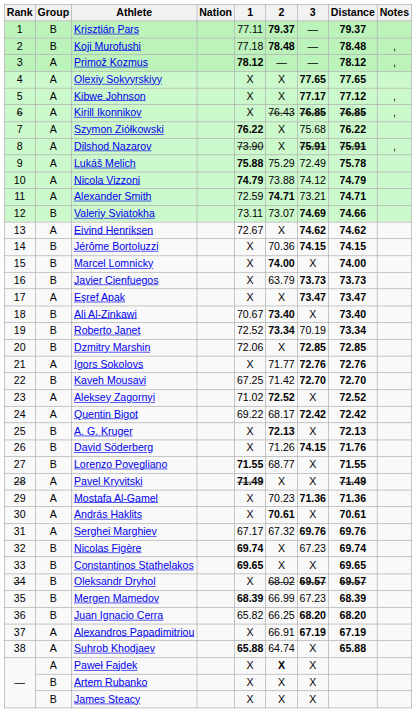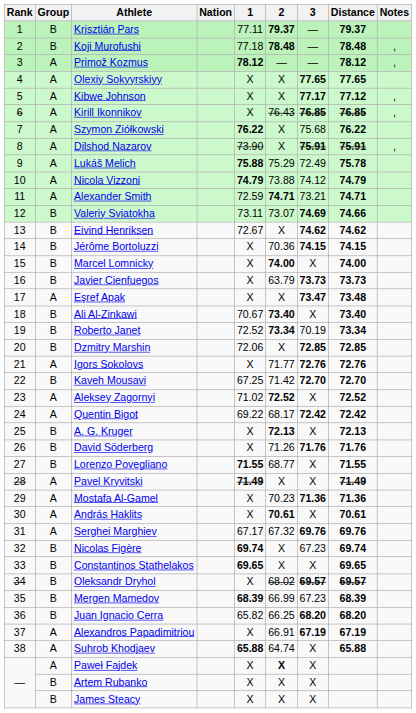Eivind Henriksen | Group: A -> B
Eşref Apak | Distance: 73.47 -> 73.48
David Söderberg | 3: 74.15 -> 71.76
